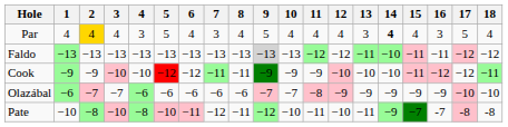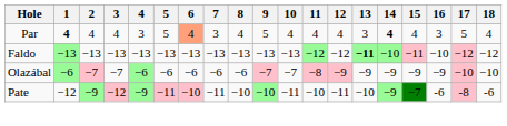Par | 1: normal -> bold
Par | 2: gold background -> no background
Par | 6: no background -> lightsalmon background
Faldo | 9: lightgrey background -> no background
Faldo | 13: normal -> bold
Faldo | 16: −11 -> −10
- row: Cook | −9 | −9 | −10 | −10 | −12 | −12 | −11 | −11 | −9 | −9 | −9 | −10 | −10 | −10 | −11 | −12 | −12 | −11
Pate | 1: −10 -> −12
Pate | 2: −8 -> −9
Pate | 3: −10 -> −12
Pate | 4: −8 -> −9
Pate | 5: −10 -> −11
Pate | 6: −11 -> −10
Pate | 7: −12 -> −11
Pate | 8: −11 -> −10
Pate | 9: −12 -> −10
Pate | 10: −10 -> −11
Pate | 11: −11 -> −10
Pate | 12: −10 -> −11
Pate | 13: −11 -> −10
Pate | 16: -7 -> -6
Pate | 18: -8 -> -6
